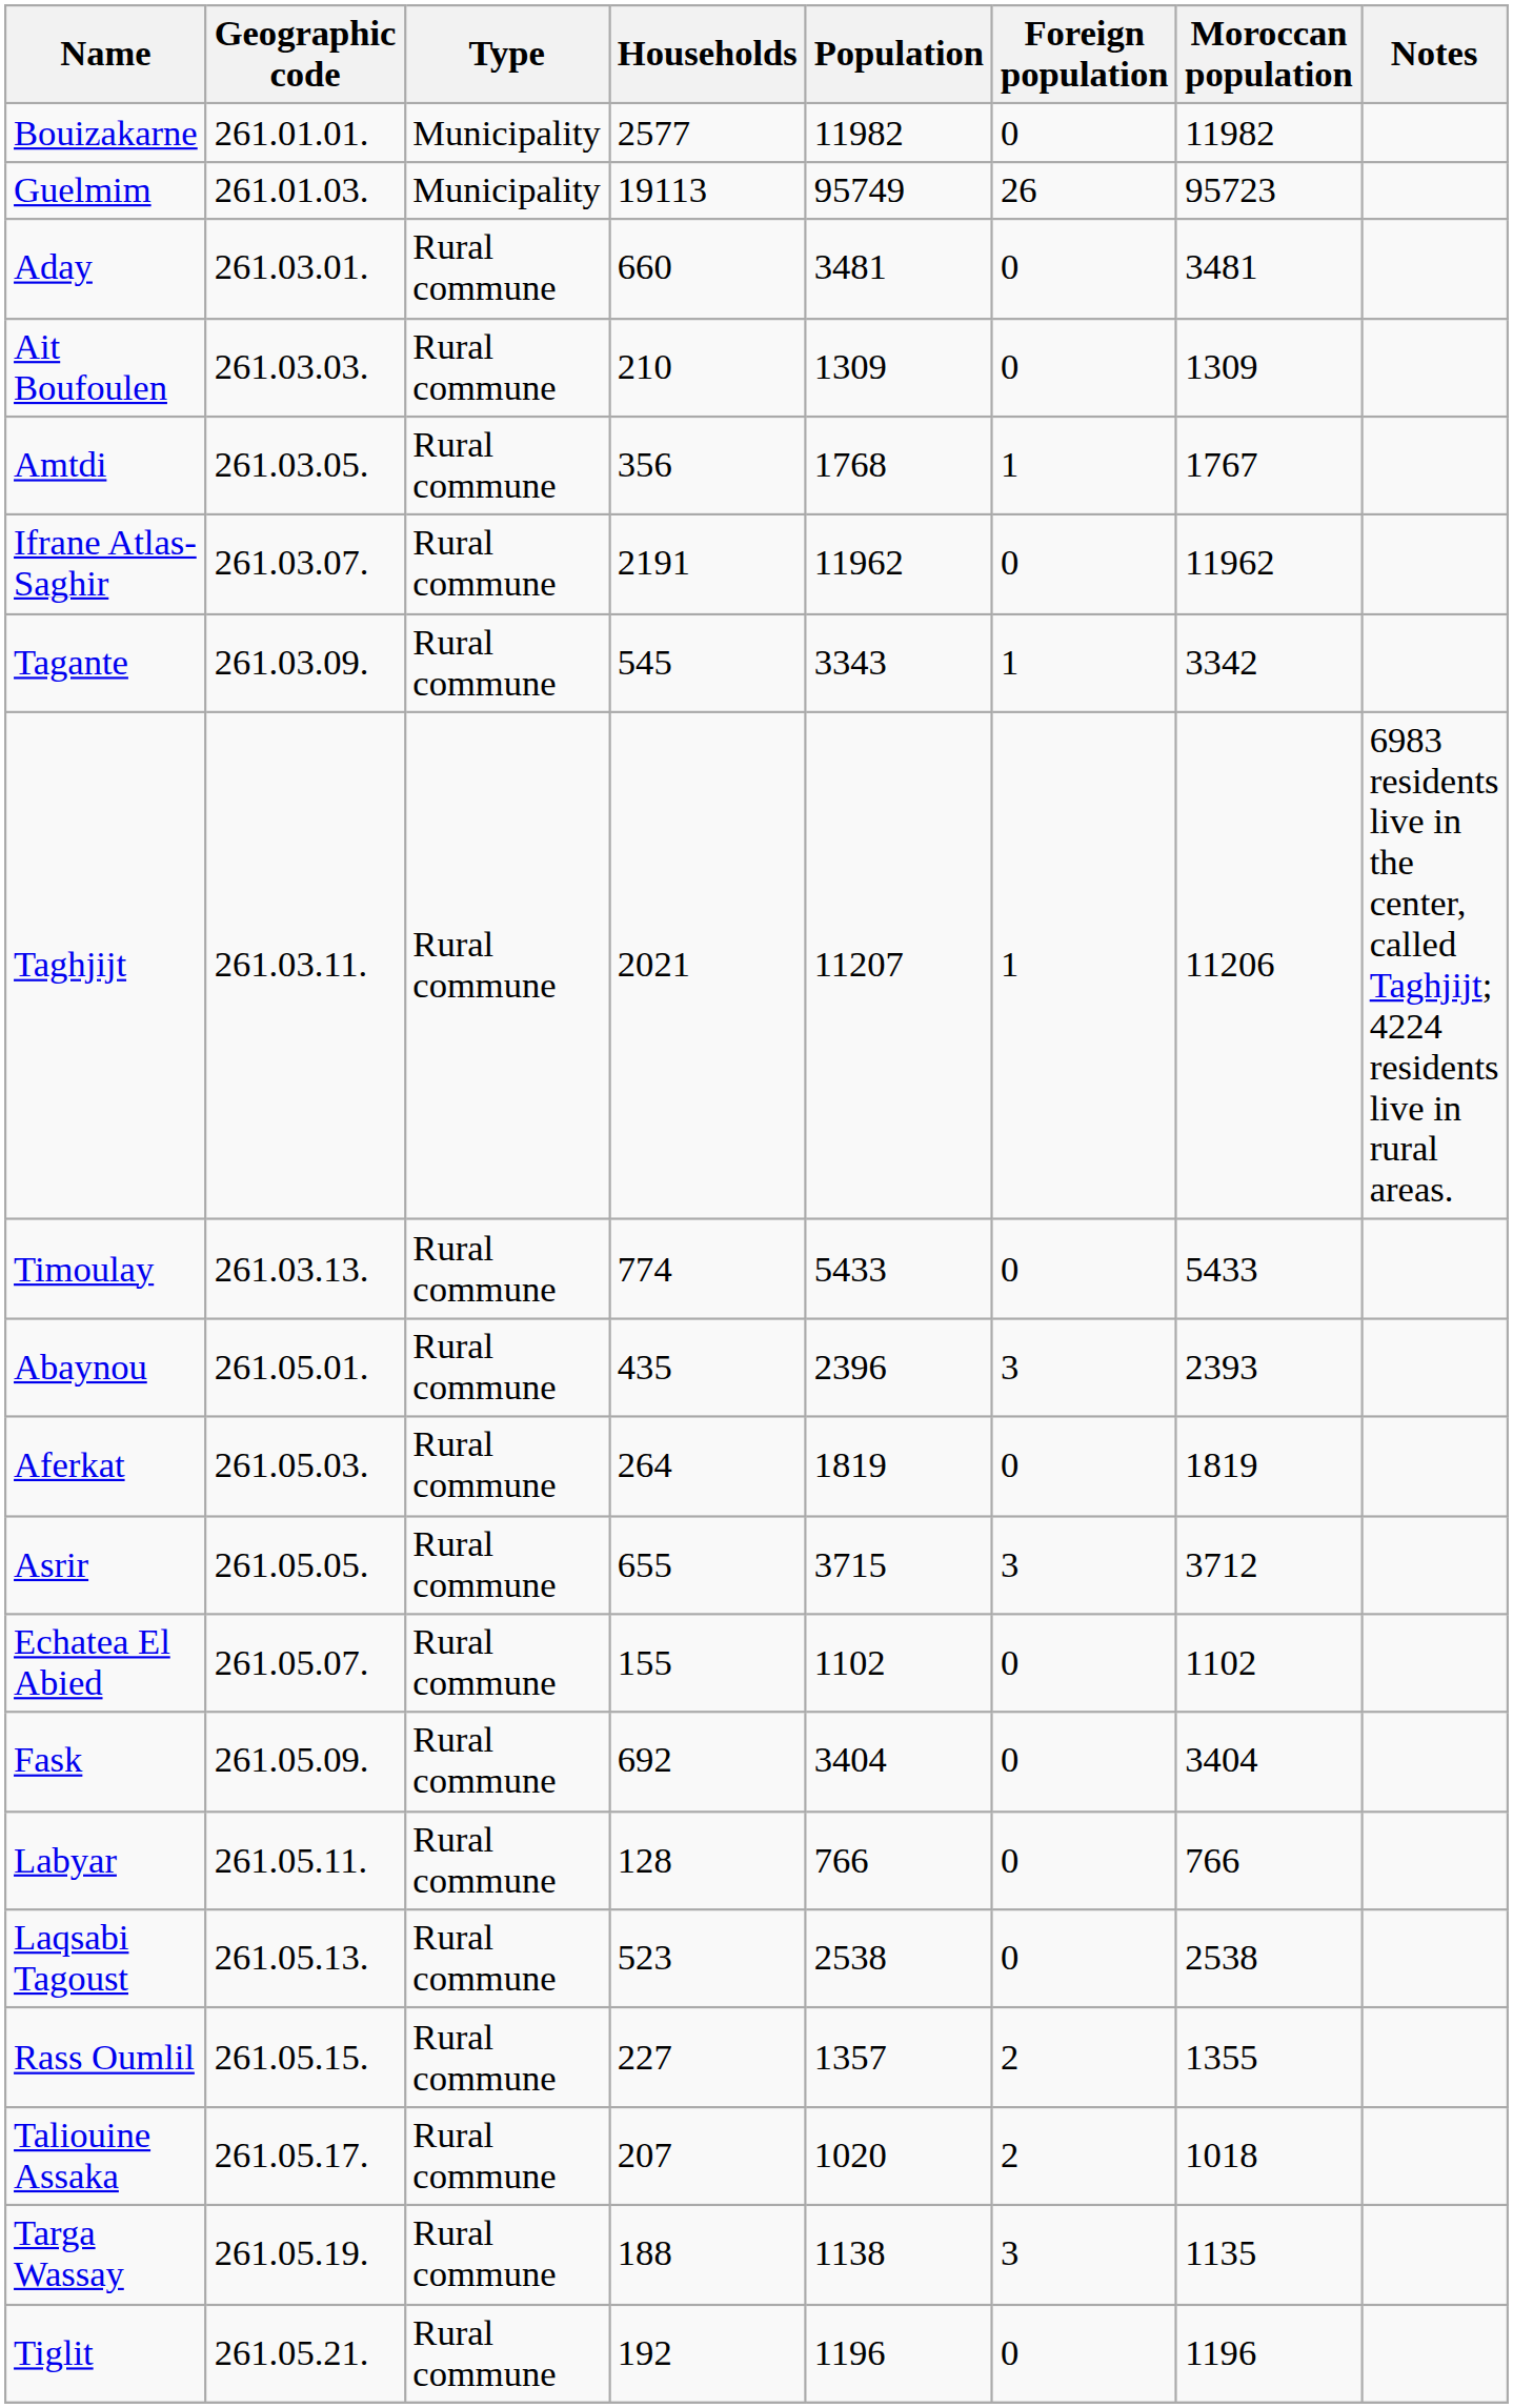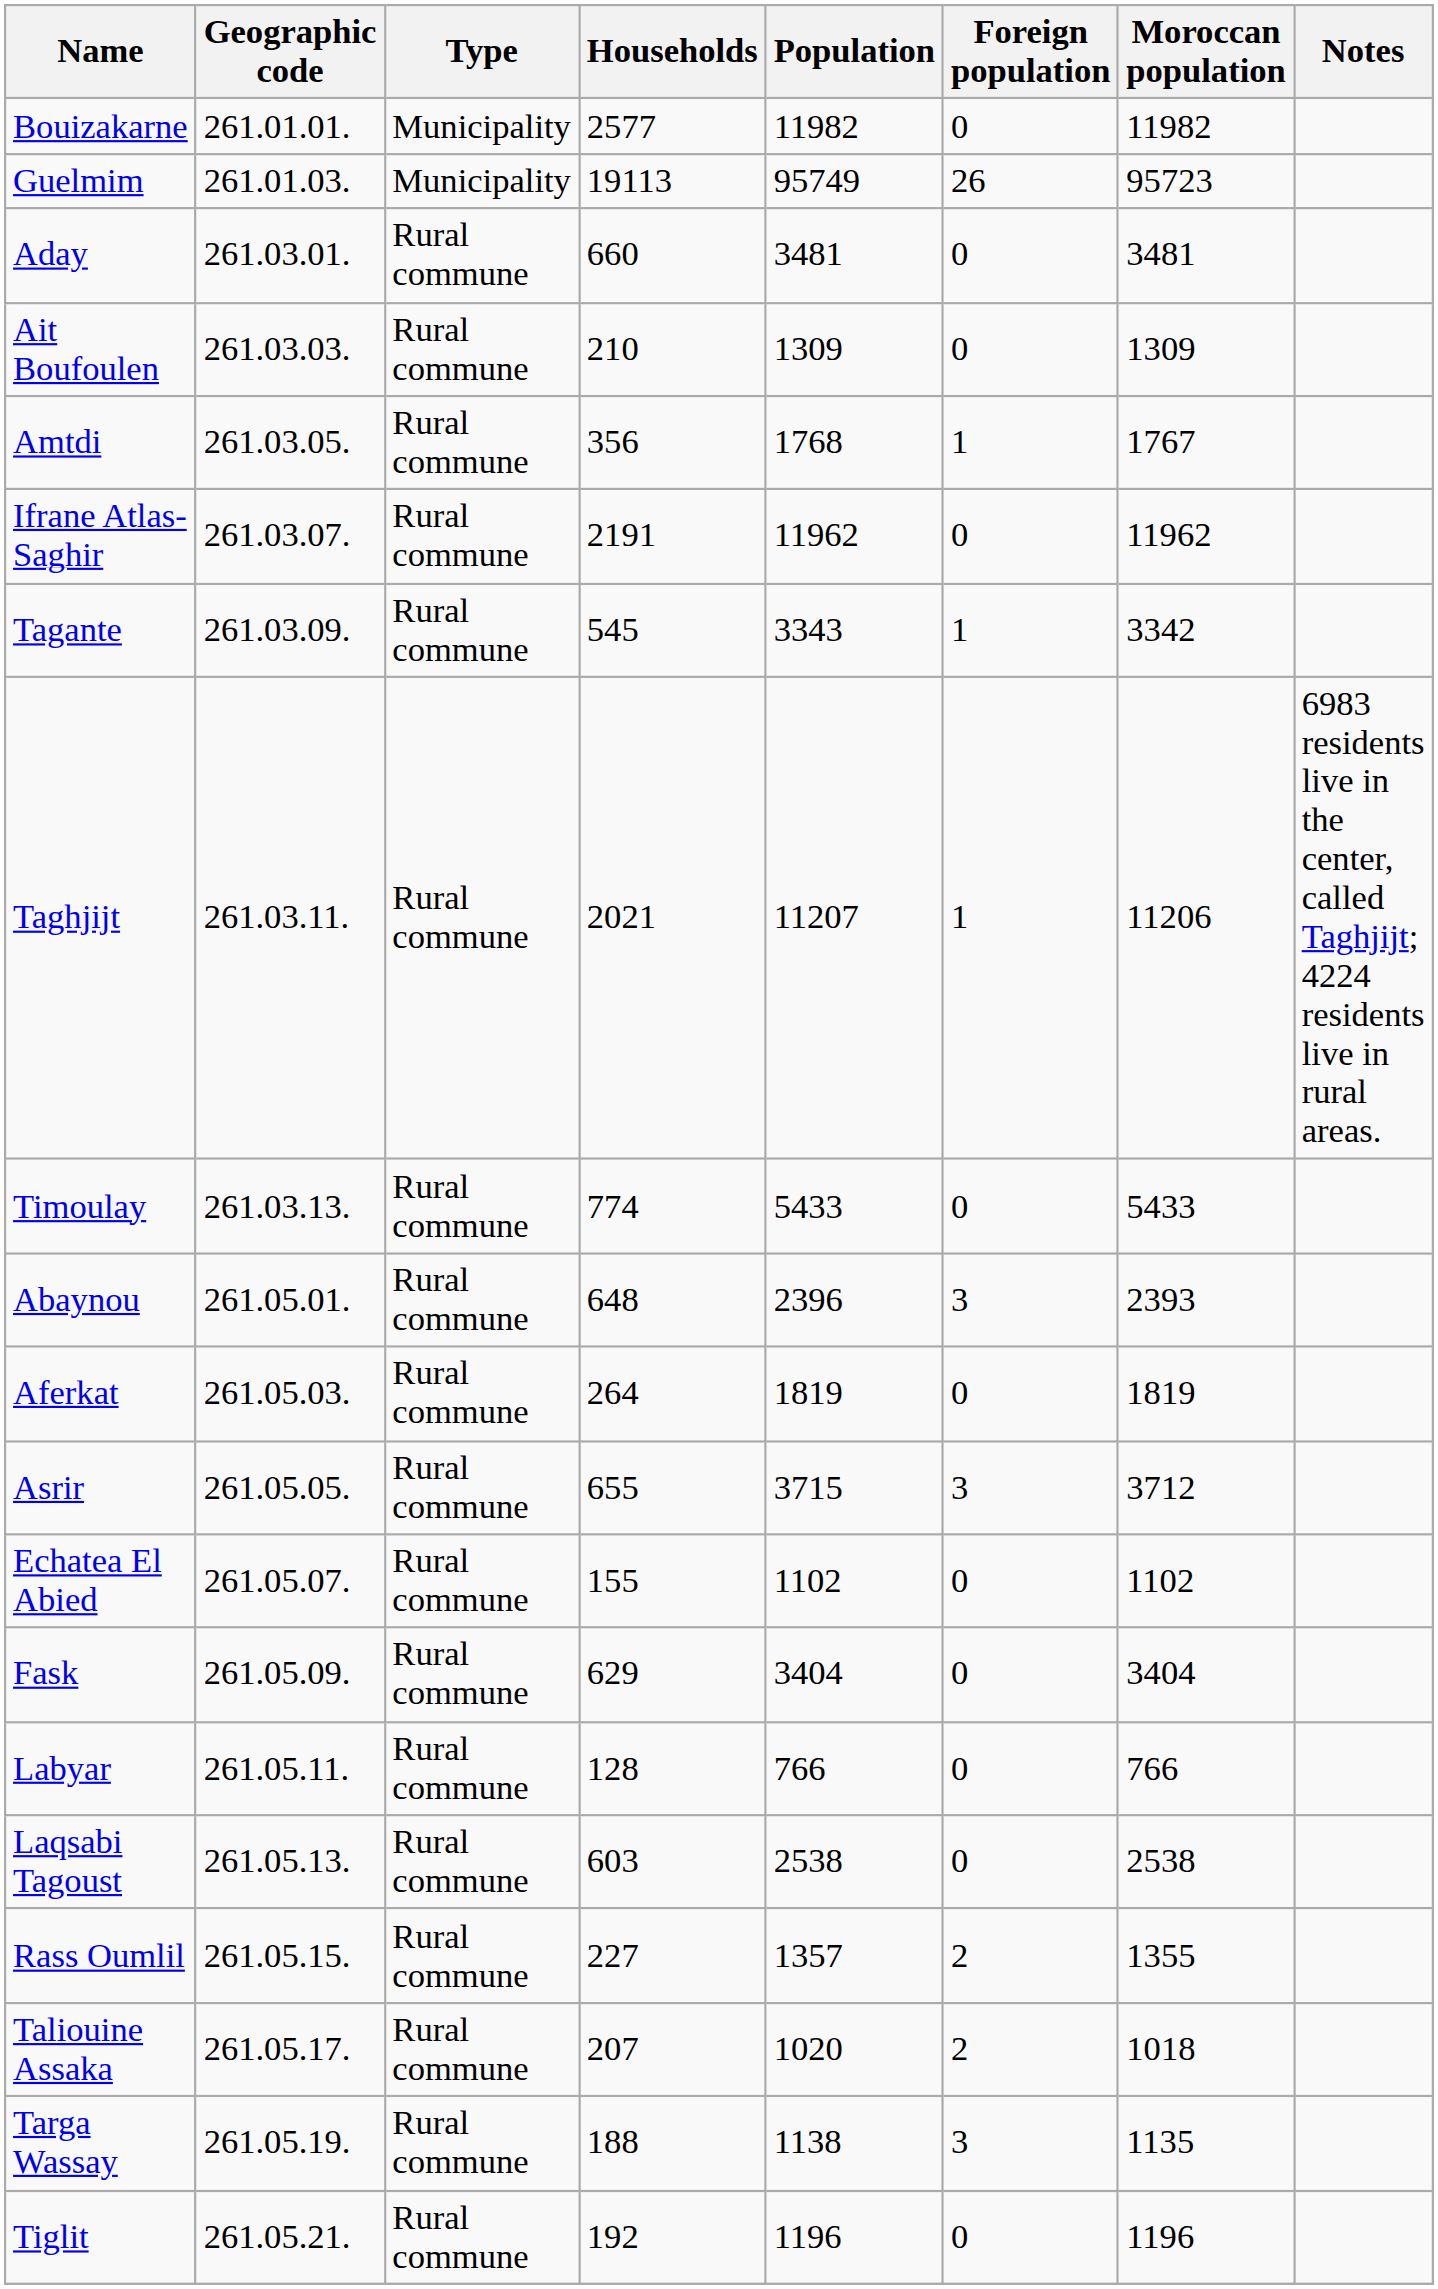Abaynou | Households: 435 -> 648
Fask | Households: 692 -> 629
Laqsabi Tagoust | Households: 523 -> 603
